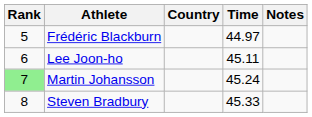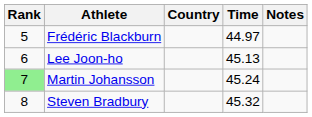Lee Joon-ho | Time: 45.11 -> 45.13
Steven Bradbury | Time: 45.33 -> 45.32
